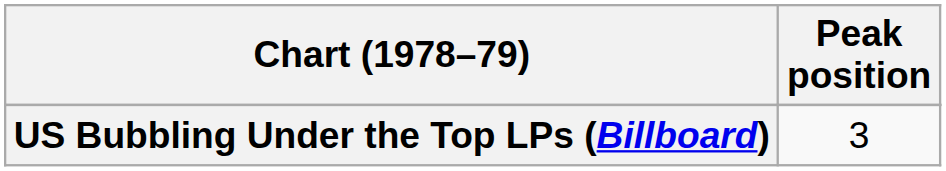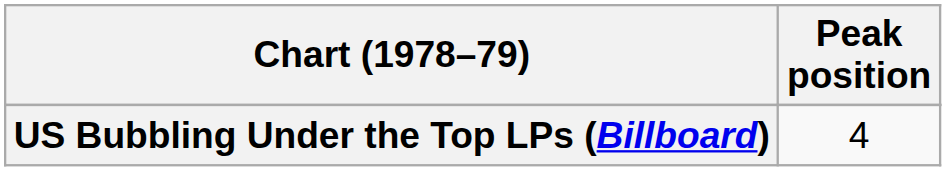US Bubbling Under the Top LPs (Billboard) | Peak position: 3 -> 4
